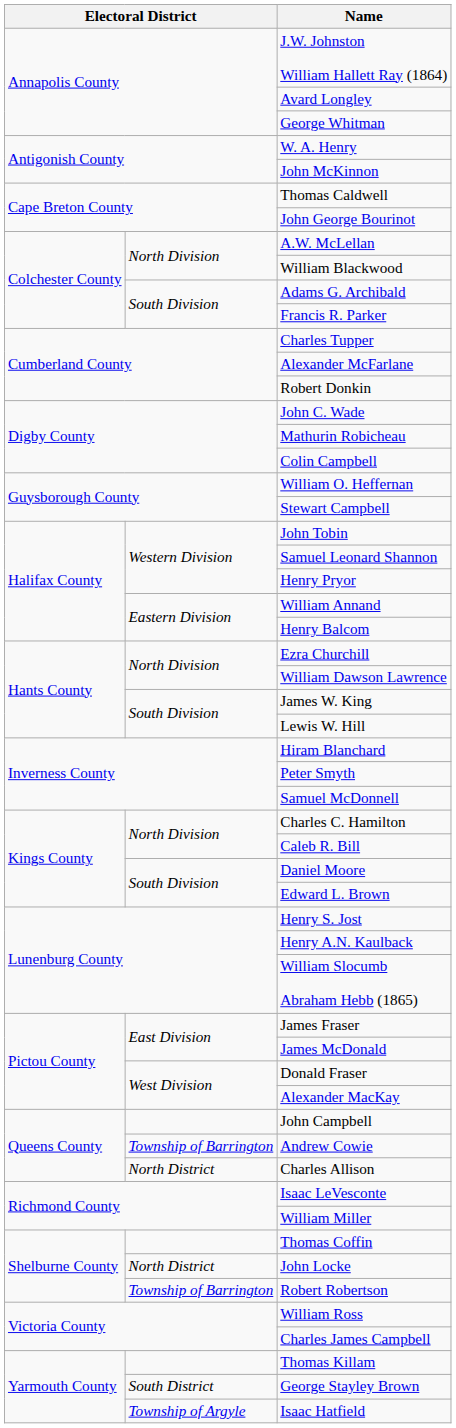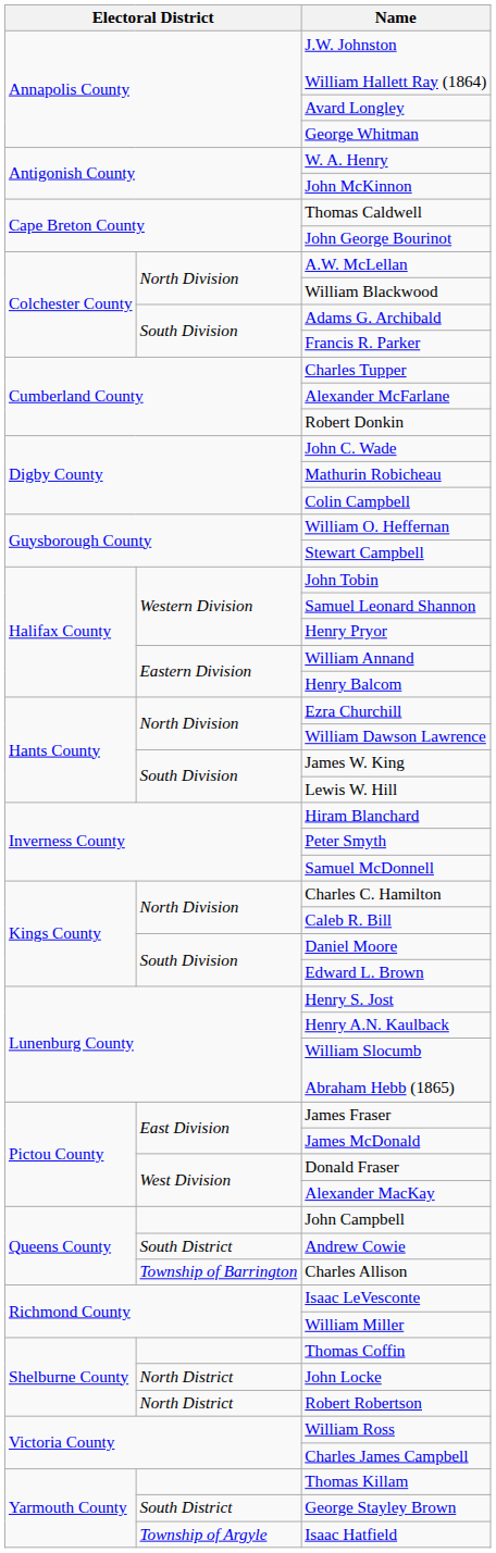Andrew Cowie | column 2: Township of Barrington -> South District
Charles Allison | column 2: North District -> Township of Barrington
Robert Robertson | column 2: Township of Barrington -> North District
